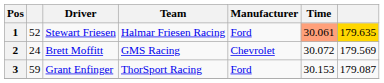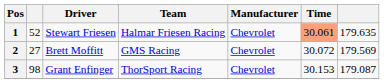1 | Manufacturer: Ford -> Chevrolet
1 | column 7: gold background -> no background
2 | column 2: 24 -> 27
3 | column 2: 59 -> 98
3 | Manufacturer: Ford -> Chevrolet
